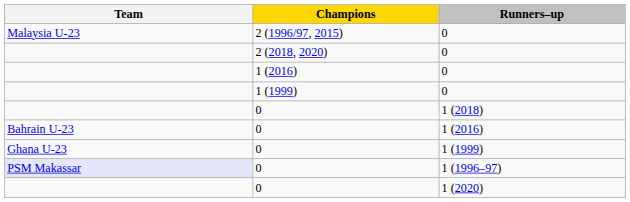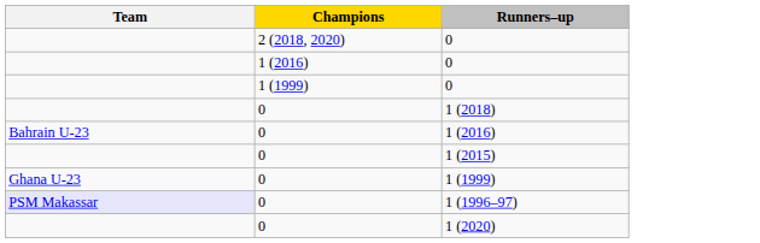- row: Malaysia U-23 | 2 (1996/97, 2015) | 0
+ row: 0 | 1 (2015)
